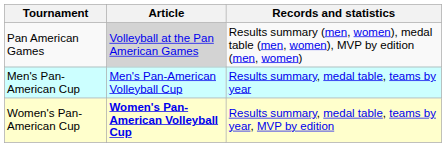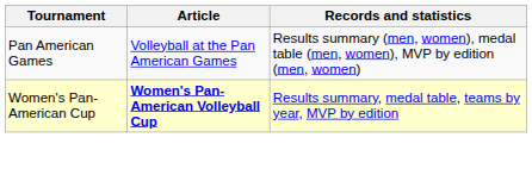Pan American Games | Article: lightgrey background -> no background
- row: Men's Pan-American Cup | Men's Pan-American Volleyball Cup | Results summary, medal table, teams by year
